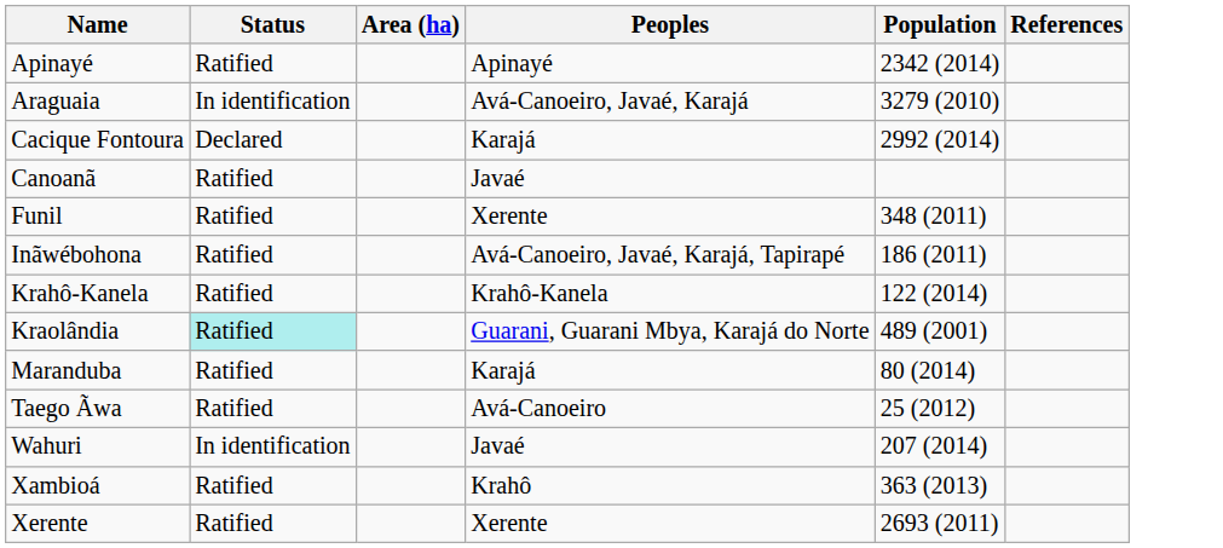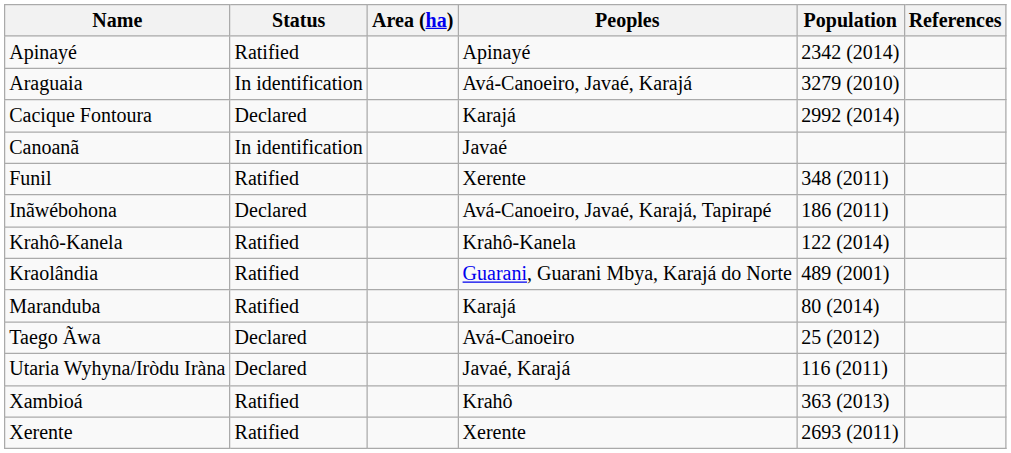Canoanã | Status: Ratified -> In identification
Inãwébohona | Status: Ratified -> Declared
Kraolândia | Status: paleturquoise background -> no background
Taego Ãwa | Status: Ratified -> Declared
+ row: Utaria Wyhyna/Iròdu Iràna | Declared | Javaé, Karajá | 116 (2011)
- row: Wahuri | In identification | Javaé | 207 (2014)
